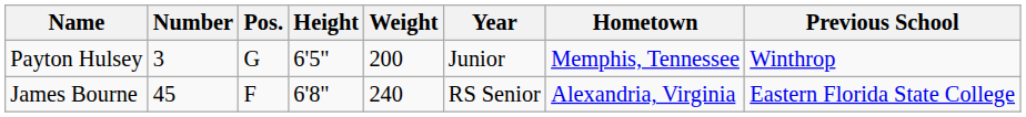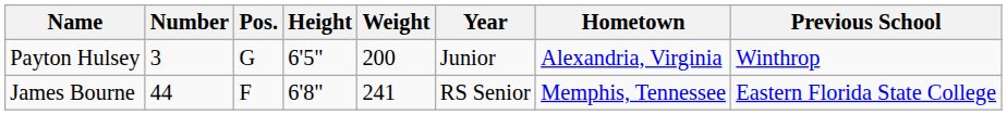Payton Hulsey | Hometown: Memphis, Tennessee -> Alexandria, Virginia
James Bourne | Number: 45 -> 44
James Bourne | Weight: 240 -> 241
James Bourne | Hometown: Alexandria, Virginia -> Memphis, Tennessee
